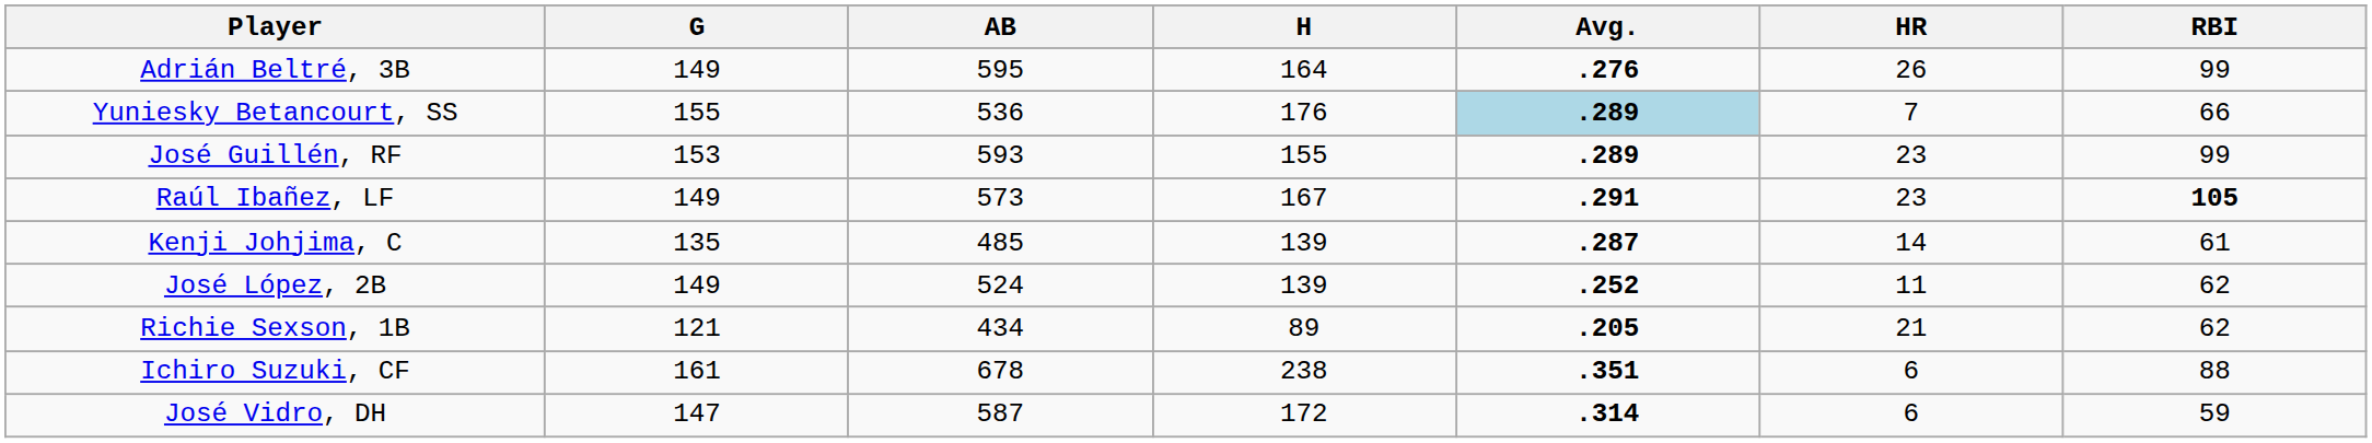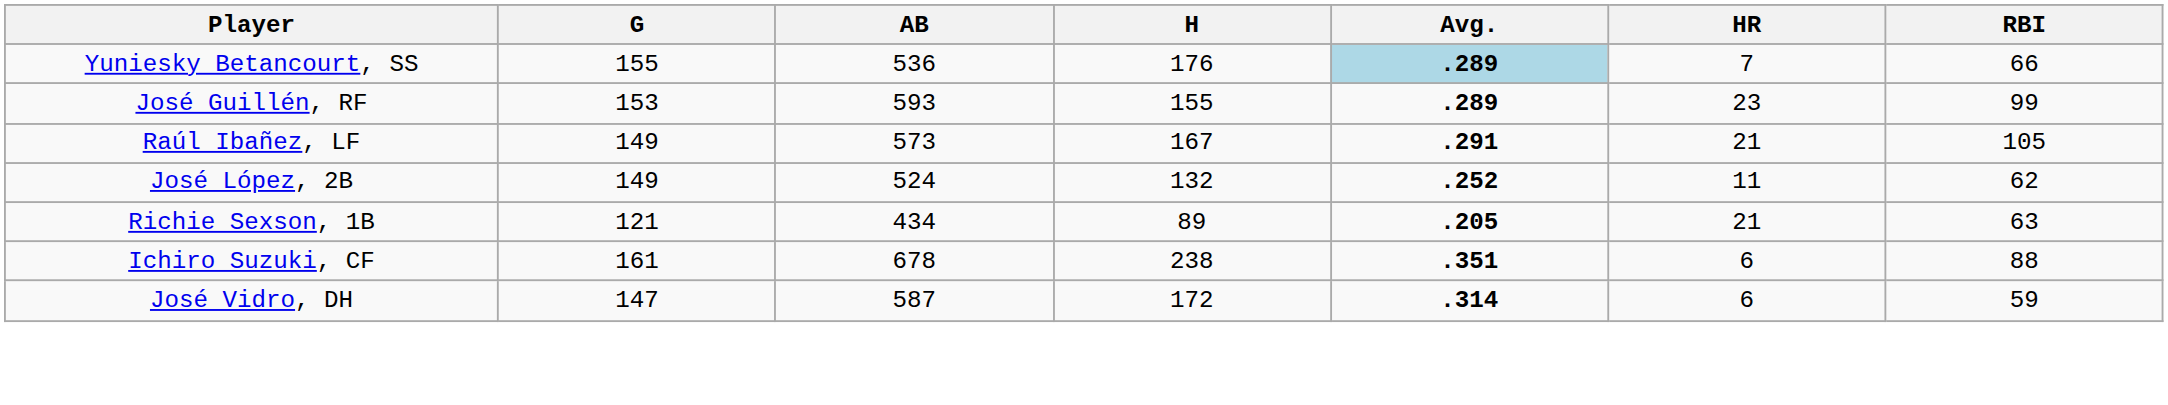- row: Adrián Beltré, 3B | 149 | 595 | 164 | .276 | 26 | 99
Raúl Ibañez, LF | HR: 23 -> 21
Raúl Ibañez, LF | RBI: bold -> normal
- row: Kenji Johjima, C | 135 | 485 | 139 | .287 | 14 | 61
José López, 2B | H: 139 -> 132
Richie Sexson, 1B | RBI: 62 -> 63
